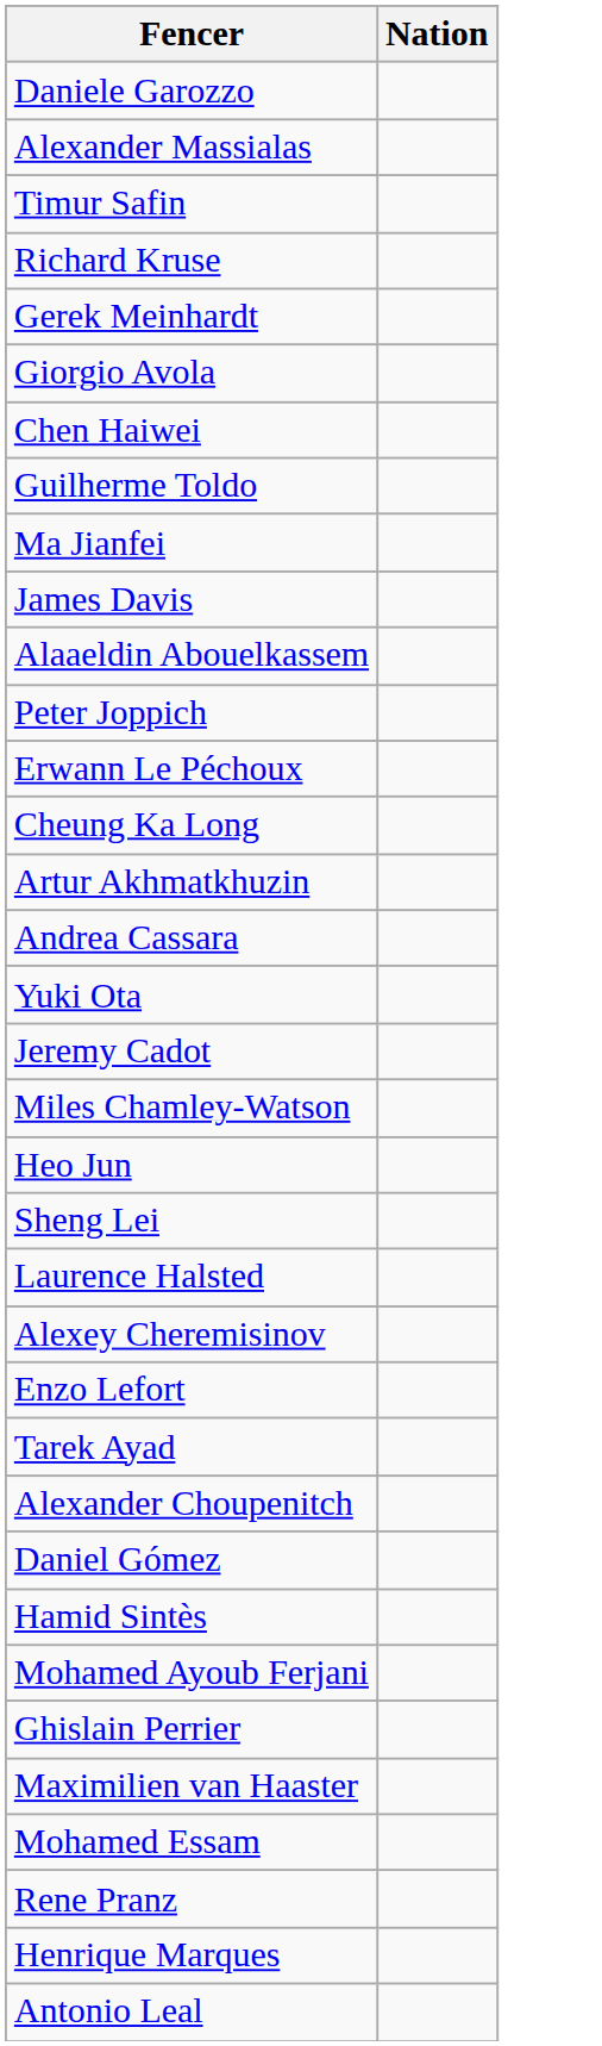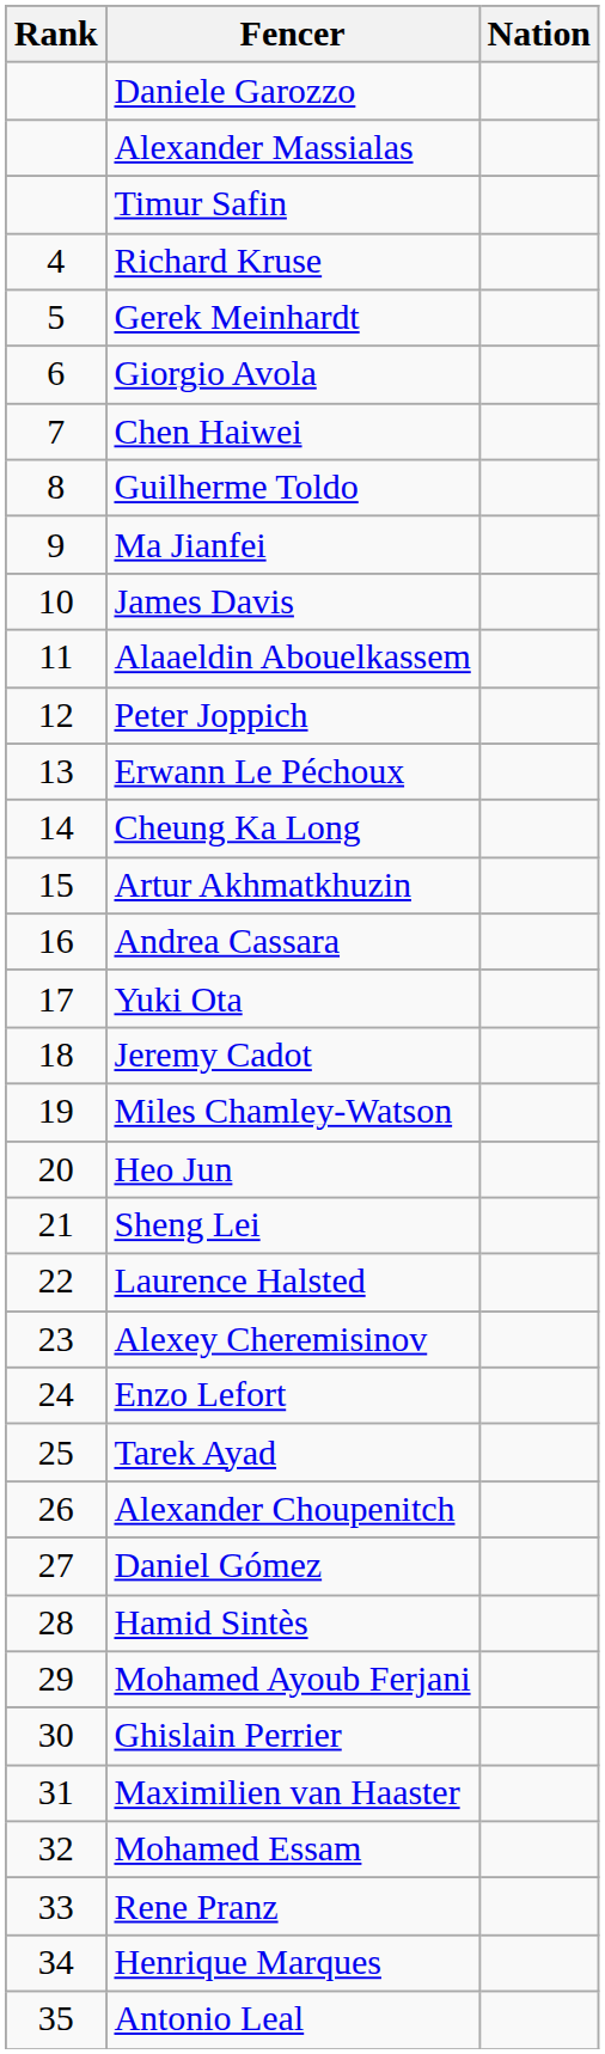+ column: Rank | 4 | 5 | 6 | 7 | 8 | 9 | 10 | 11 | 12 | 13 | 14 | 15 | 16 | 17 | 18 | 19 | 20 | 21 | 22 | 23 | 24 | 25 | 26 | 27 | 28 | 29 | 30 | 31 | 32 | 33 | 34 | 35
